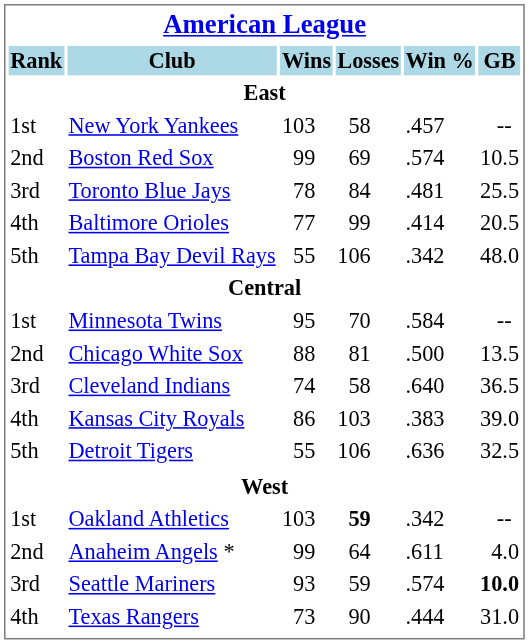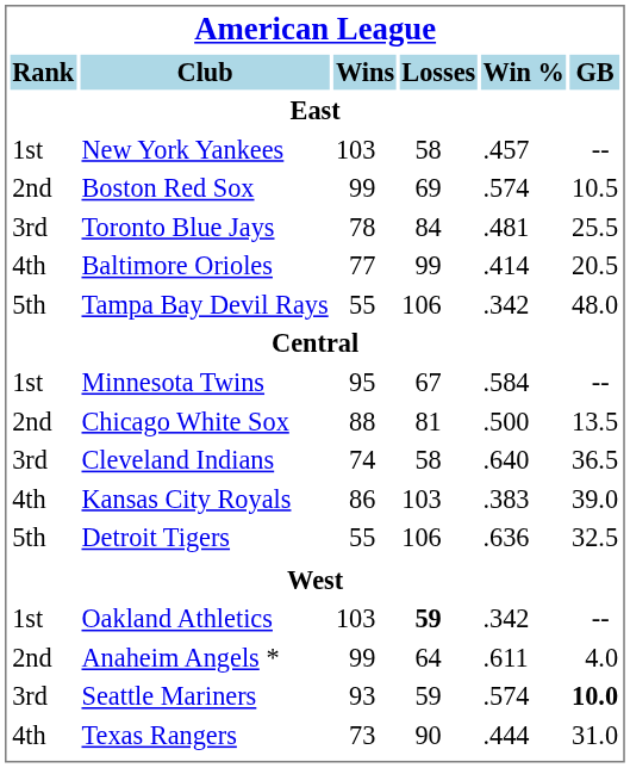Minnesota Twins | Losses: 70 -> 67
